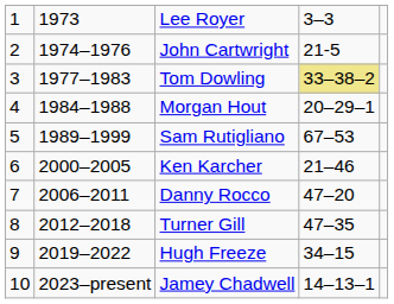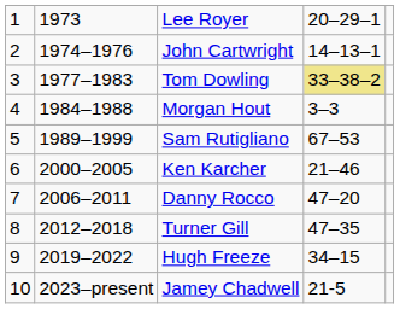Lee Royer | column 4: 3–3 -> 20–29–1
John Cartwright | column 4: 21-5 -> 14–13–1
Morgan Hout | column 4: 20–29–1 -> 3–3
Jamey Chadwell | column 4: 14–13–1 -> 21-5
